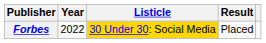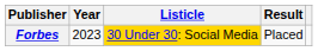Forbes | Year: 2022 -> 2023
